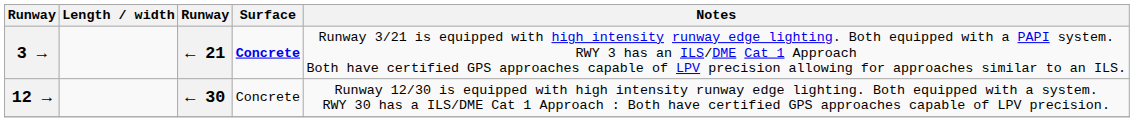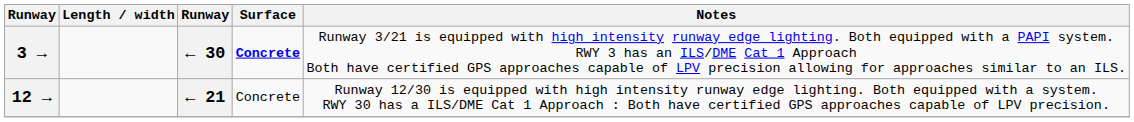3 → | column 3: ← 21 -> ← 30
12 → | column 3: ← 30 -> ← 21
